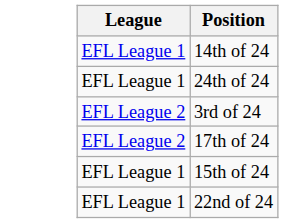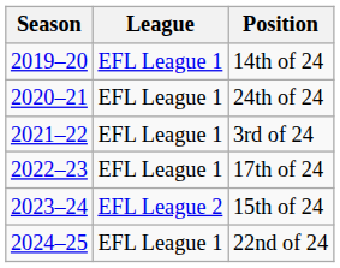+ column: Season | 2019–20 | 2020–21 | 2021–22 | 2022–23 | 2023–24 | 2024–25
3rd of 24 | League: EFL League 2 -> EFL League 1
17th of 24 | League: EFL League 2 -> EFL League 1
15th of 24 | League: EFL League 1 -> EFL League 2
